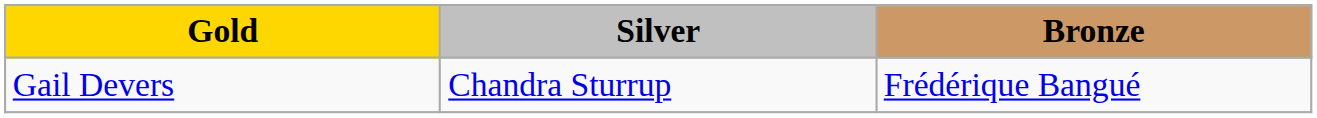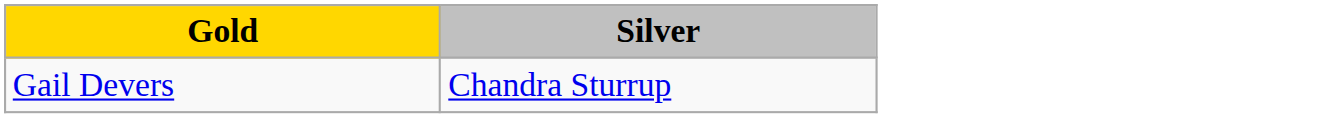- column: Bronze | Frédérique Bangué
